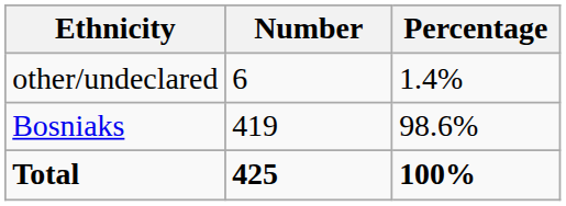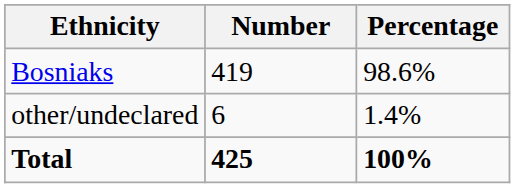rows swapped: Bosniaks <-> other/undeclared
